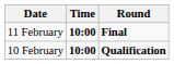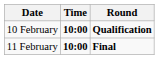rows swapped: 10 February <-> 11 February
